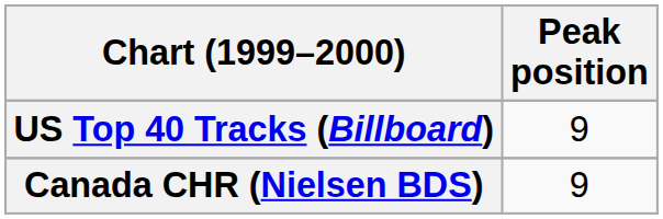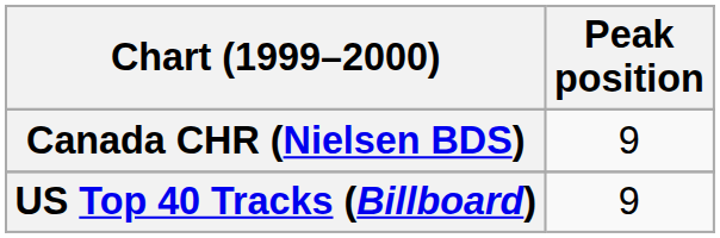rows swapped: Canada CHR (Nielsen BDS) <-> US Top 40 Tracks (Billboard)
